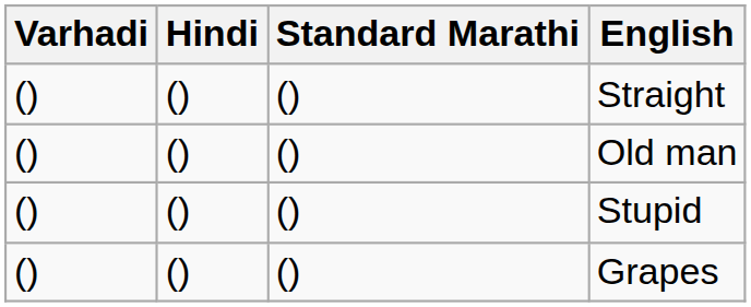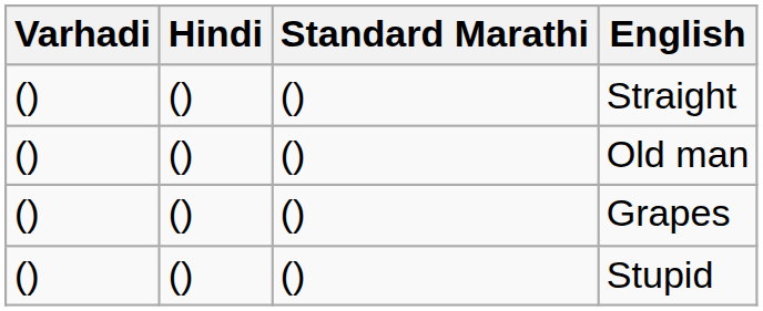rows swapped: Stupid <-> Grapes
